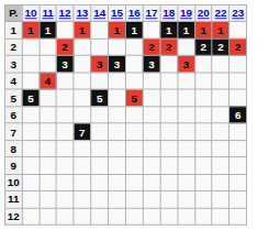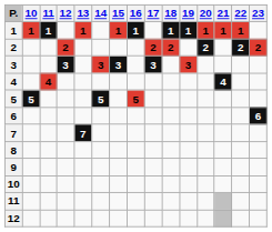+ column: 21 | 1 | 4
